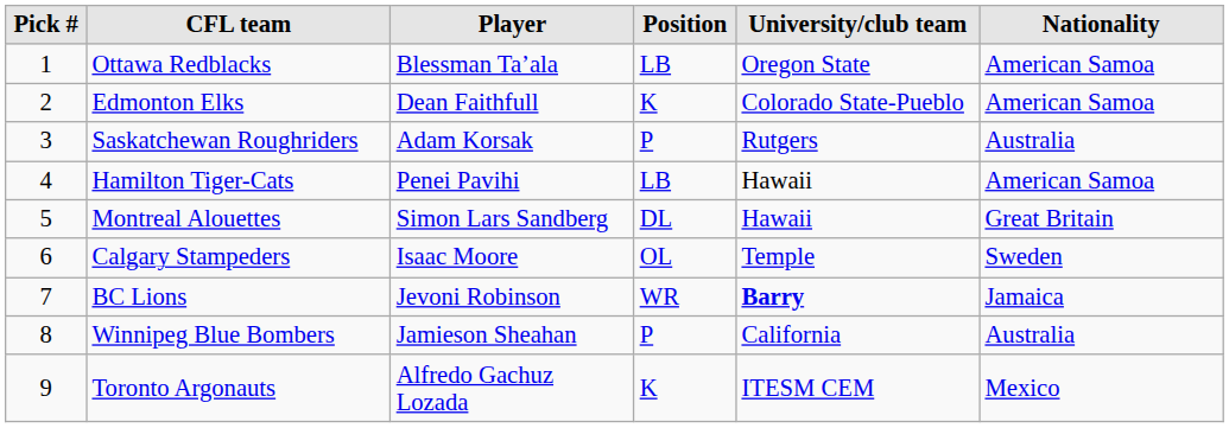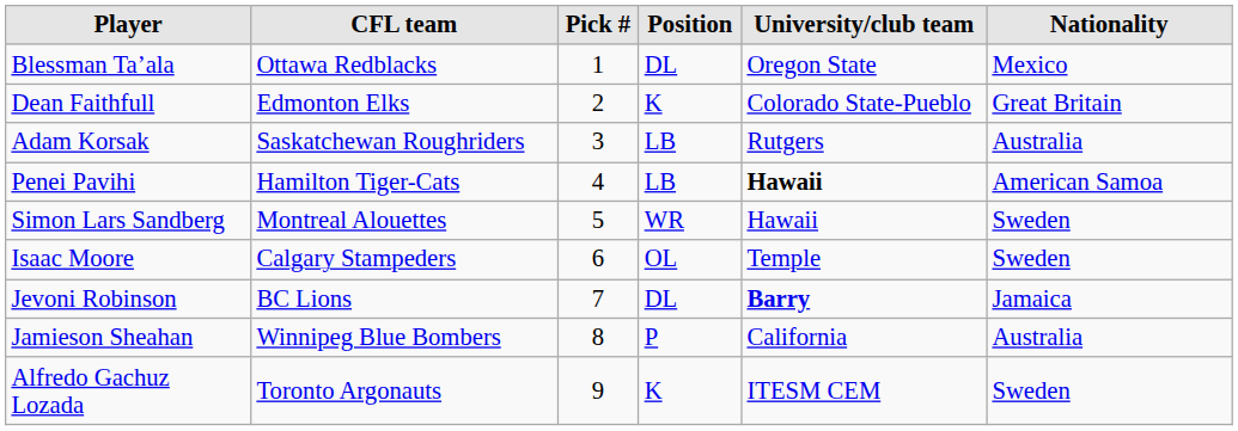columns swapped: Pick # <-> Player
Ottawa Redblacks | Position: LB -> DL
Ottawa Redblacks | Nationality: American Samoa -> Mexico
Edmonton Elks | Nationality: American Samoa -> Great Britain
Saskatchewan Roughriders | Position: P -> LB
Hamilton Tiger-Cats | University/club team: normal -> bold
Montreal Alouettes | Position: DL -> WR
Montreal Alouettes | Nationality: Great Britain -> Sweden
BC Lions | Position: WR -> DL
Toronto Argonauts | Nationality: Mexico -> Sweden
